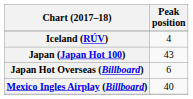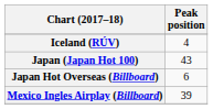Mexico Ingles Airplay (Billboard) | Peak position: 40 -> 39
